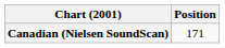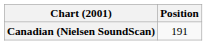Canadian (Nielsen SoundScan) | Position: 171 -> 191
